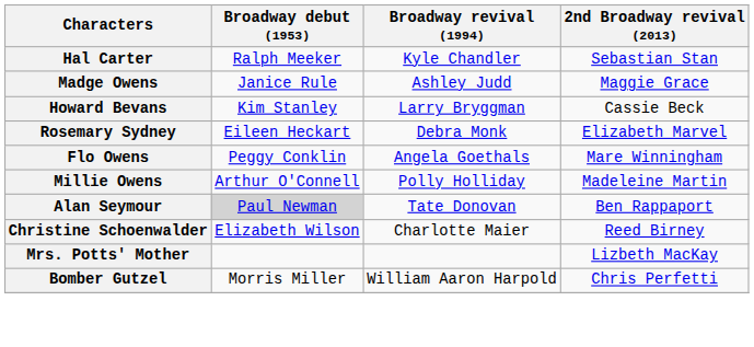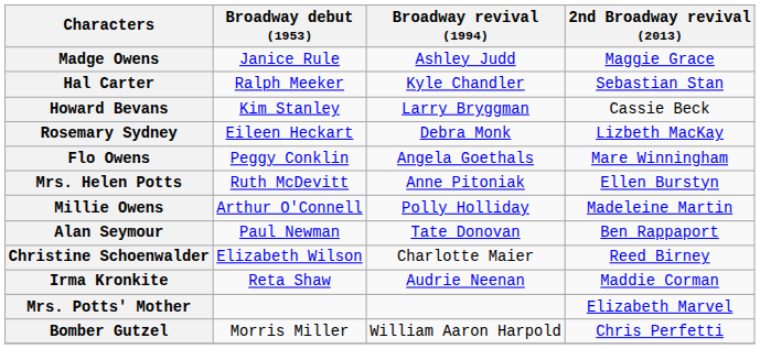rows swapped: Hal Carter <-> Madge Owens
Rosemary Sydney | 2nd Broadway revival (2013): Elizabeth Marvel -> Lizbeth MacKay
+ row: Mrs. Helen Potts | Ruth McDevitt | Anne Pitoniak | Ellen Burstyn
Alan Seymour | Broadway debut (1953): lightgrey background -> no background
+ row: Irma Kronkite | Reta Shaw | Audrie Neenan | Maddie Corman
Mrs. Potts' Mother | 2nd Broadway revival (2013): Lizbeth MacKay -> Elizabeth Marvel
